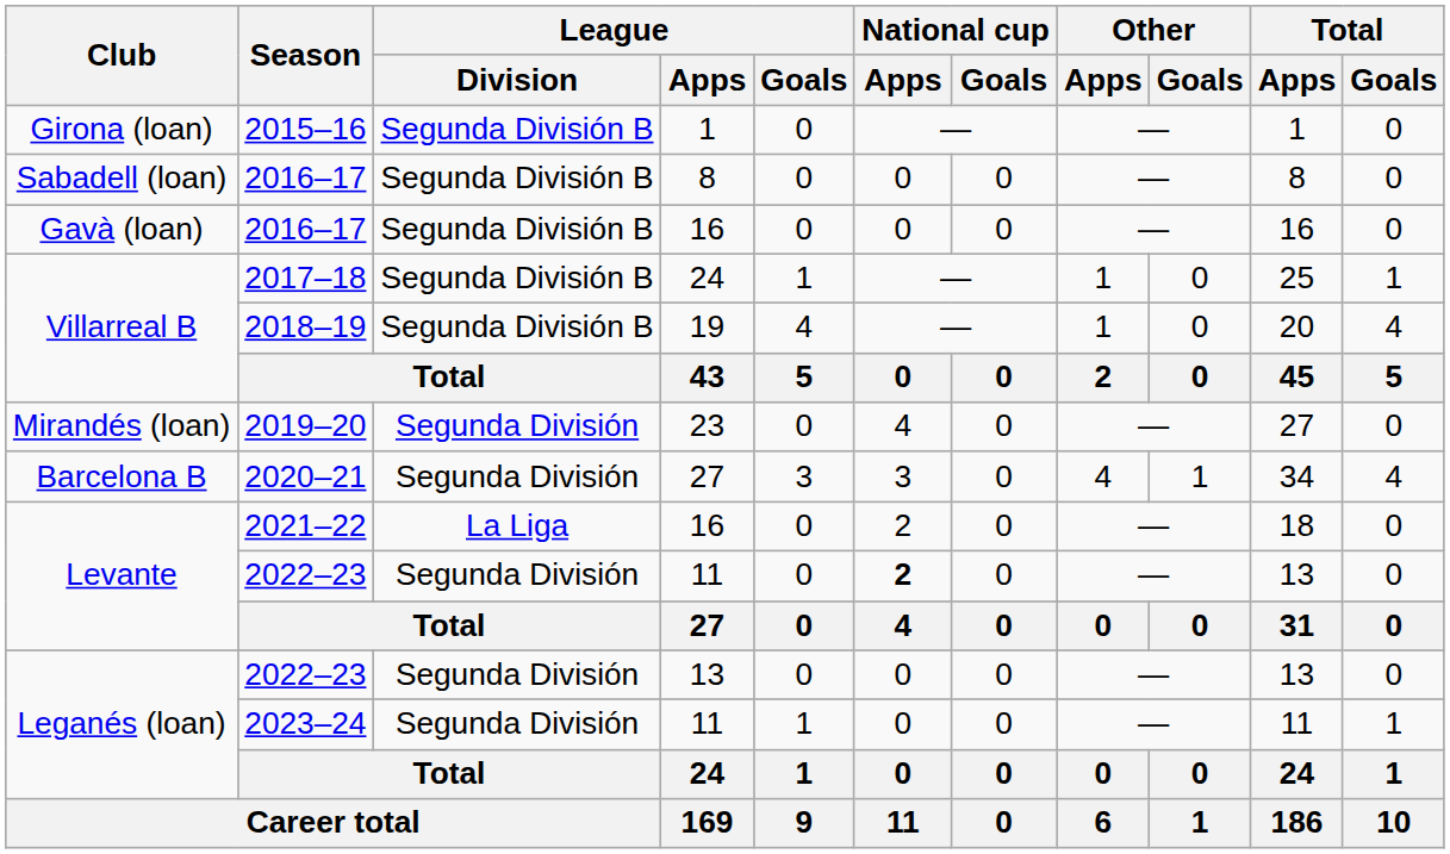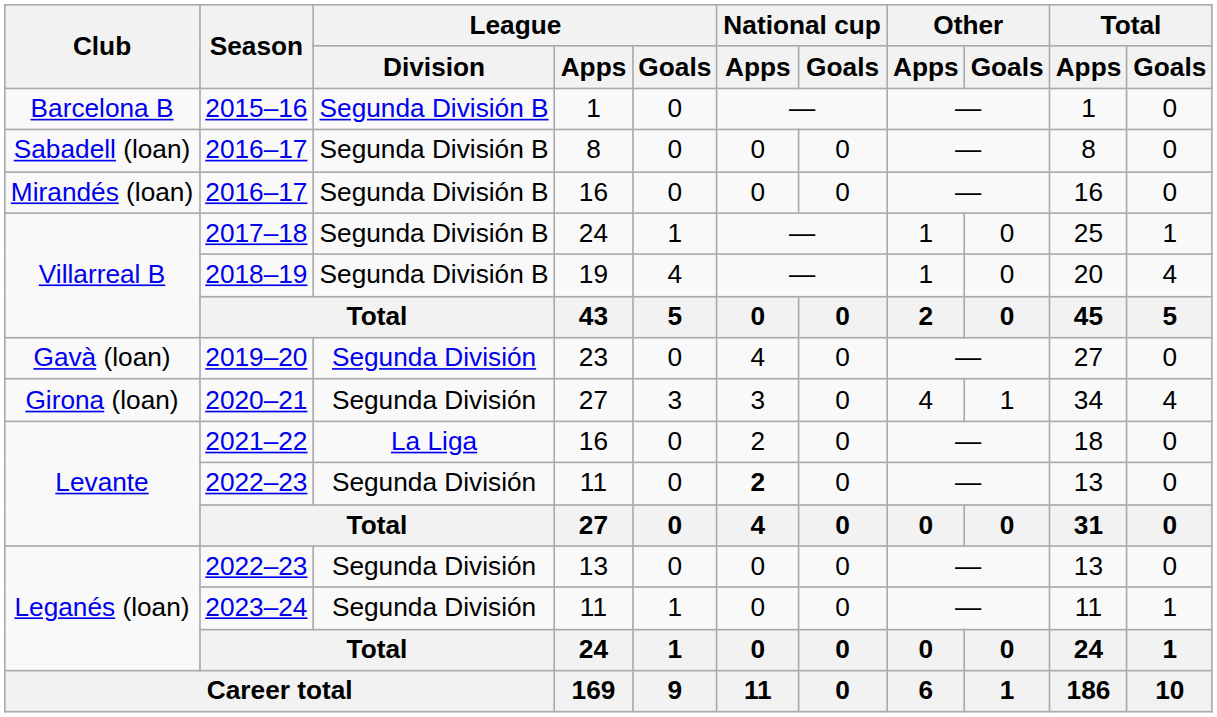2015–16 | Club: Girona (loan) -> Barcelona B
2016–17 / 16 | Club: Gavà (loan) -> Mirandés (loan)
2019–20 | Club: Mirandés (loan) -> Gavà (loan)
2020–21 | Club: Barcelona B -> Girona (loan)
